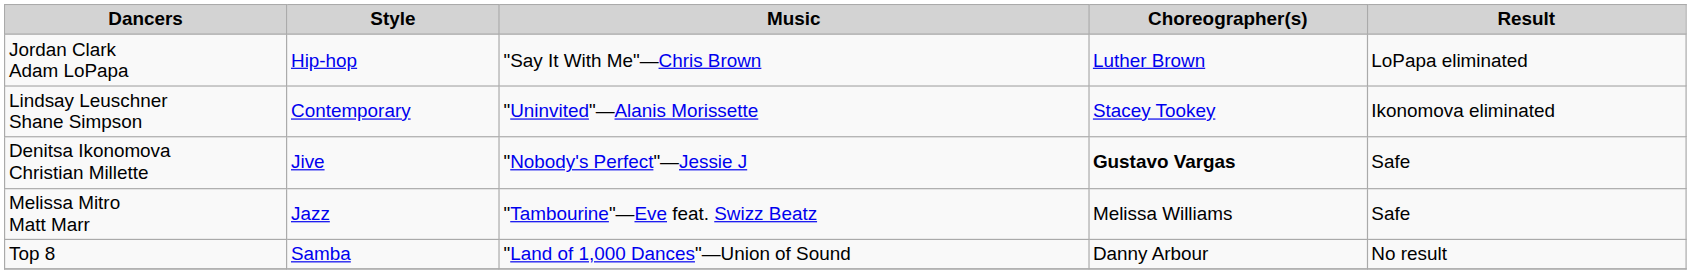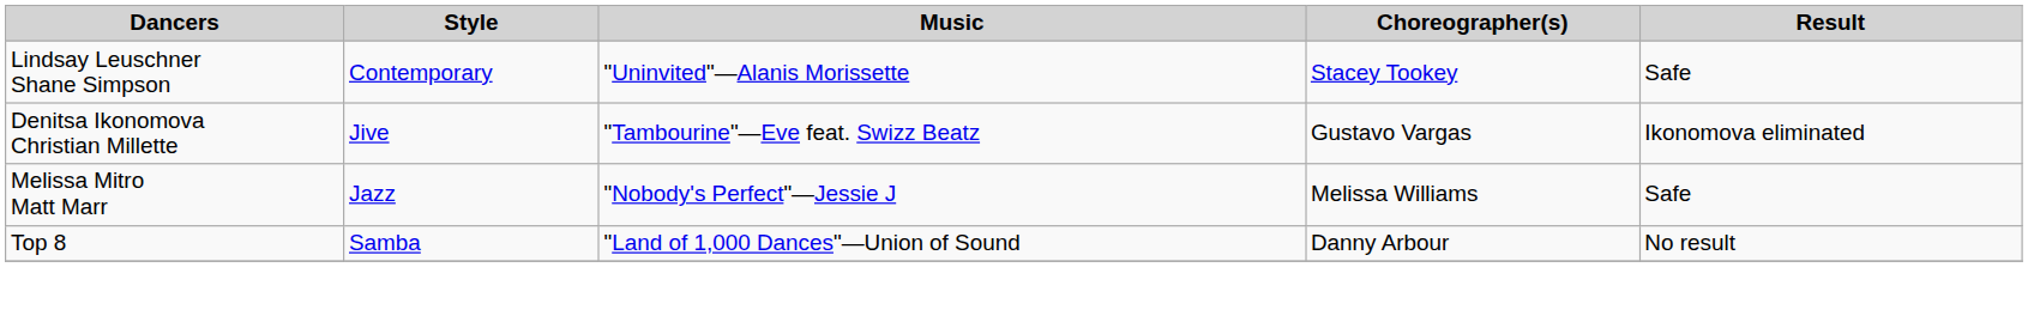- row: Jordan Clark Adam LoPapa | Hip-hop | "Say It With Me"—Chris Brown | Luther Brown | LoPapa eliminated
Lindsay Leuschner Shane Simpson | Result: Ikonomova eliminated -> Safe
Denitsa Ikonomova Christian Millette | Music: "Nobody's Perfect"—Jessie J -> "Tambourine"—Eve feat. Swizz Beatz
Denitsa Ikonomova Christian Millette | Choreographer(s): bold -> normal
Denitsa Ikonomova Christian Millette | Result: Safe -> Ikonomova eliminated
Melissa Mitro Matt Marr | Music: "Tambourine"—Eve feat. Swizz Beatz -> "Nobody's Perfect"—Jessie J
